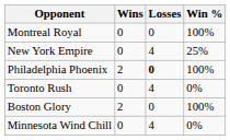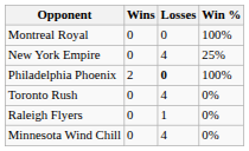+ row: Raleigh Flyers | 0 | 1 | 0%
- row: Boston Glory | 2 | 0 | 100%
